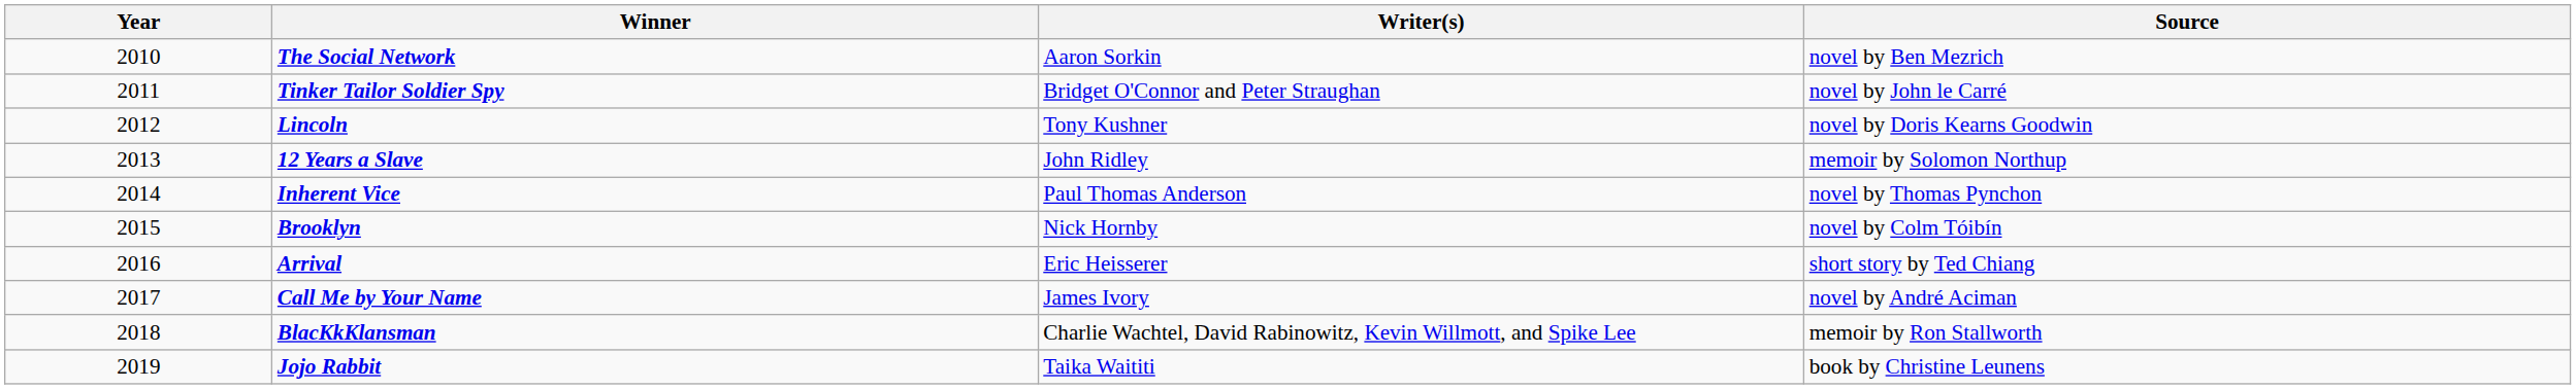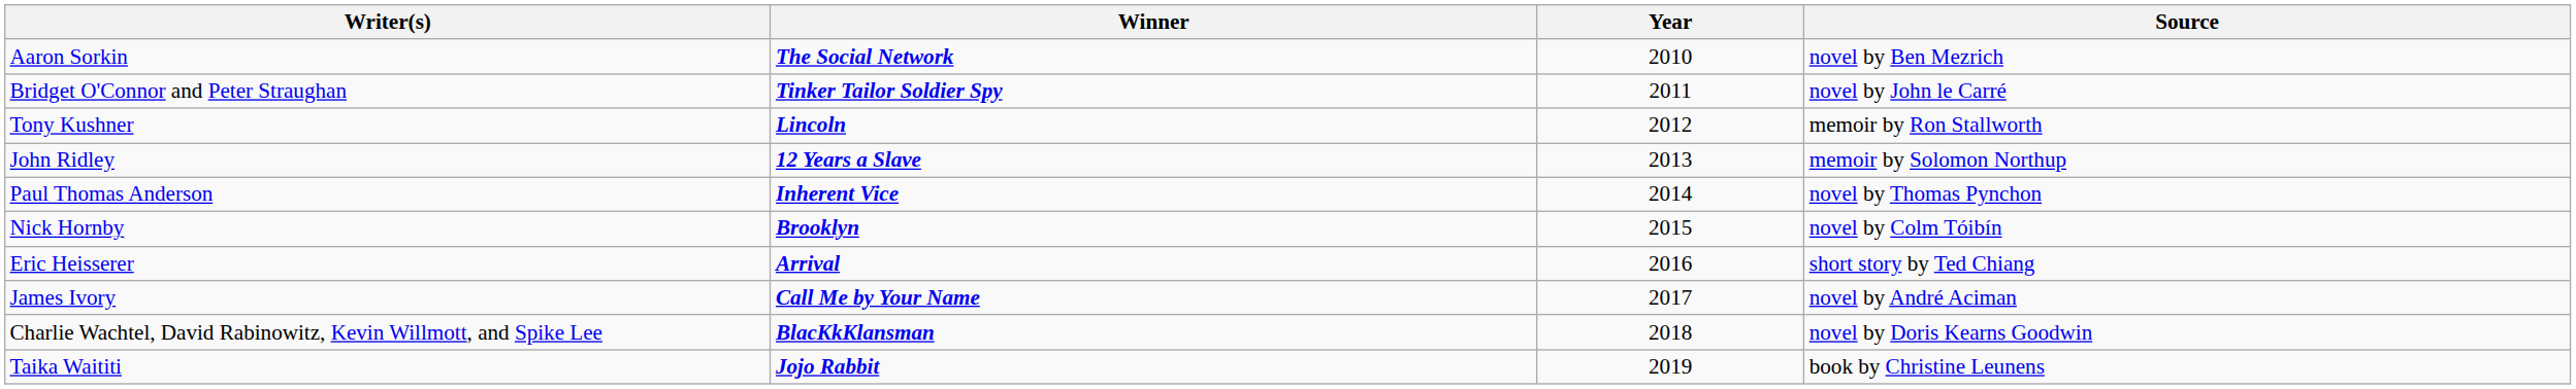columns swapped: Year <-> Writer(s)
Lincoln | Source: novel by Doris Kearns Goodwin -> memoir by Ron Stallworth
BlacKkKlansman | Source: memoir by Ron Stallworth -> novel by Doris Kearns Goodwin
